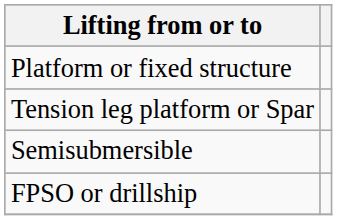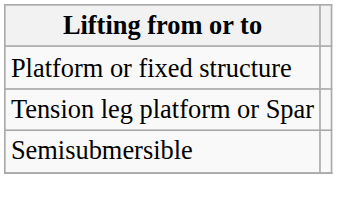- row: FPSO or drillship
